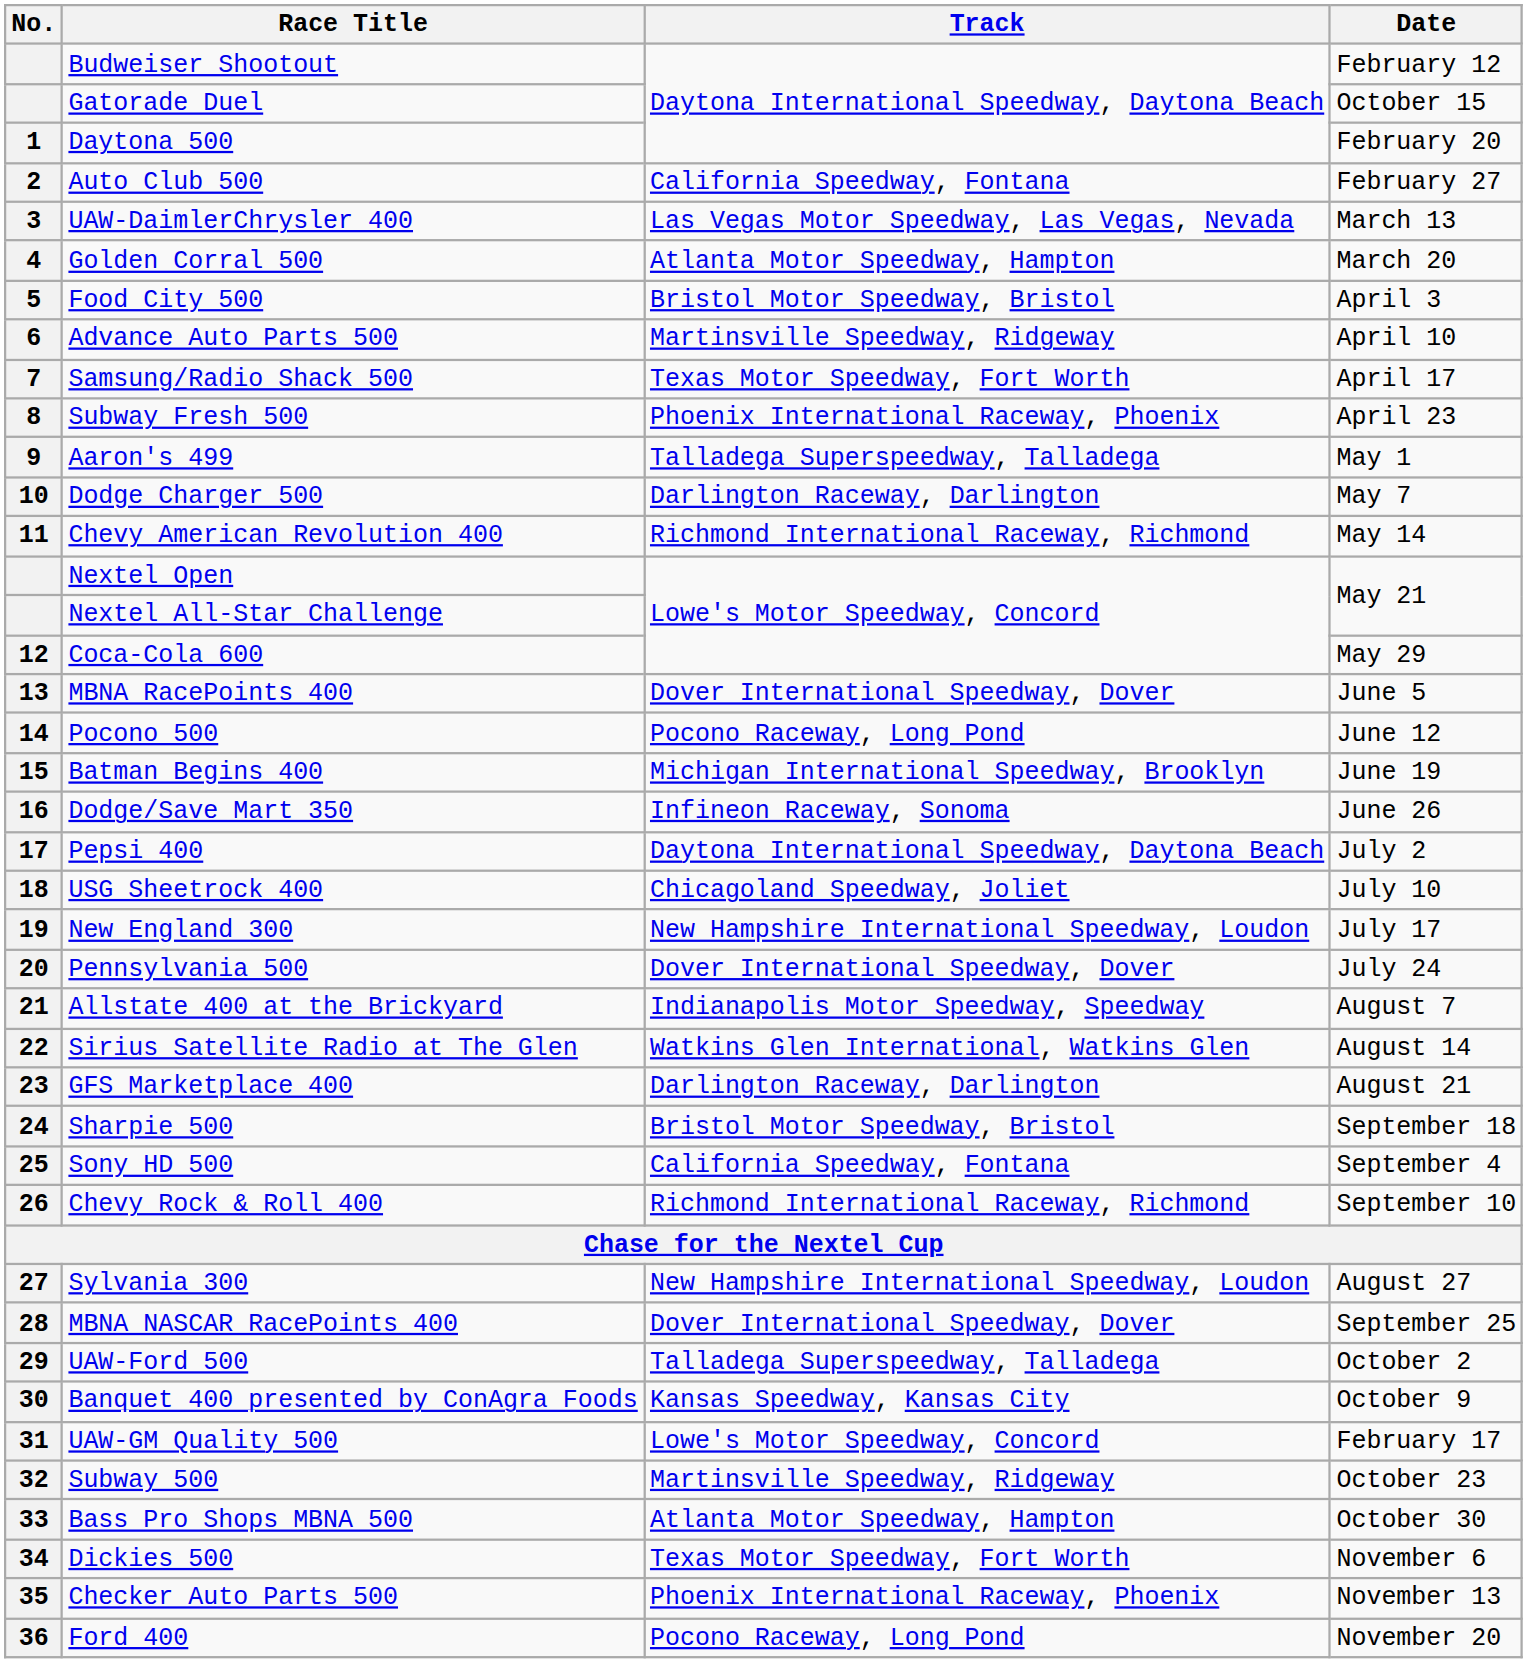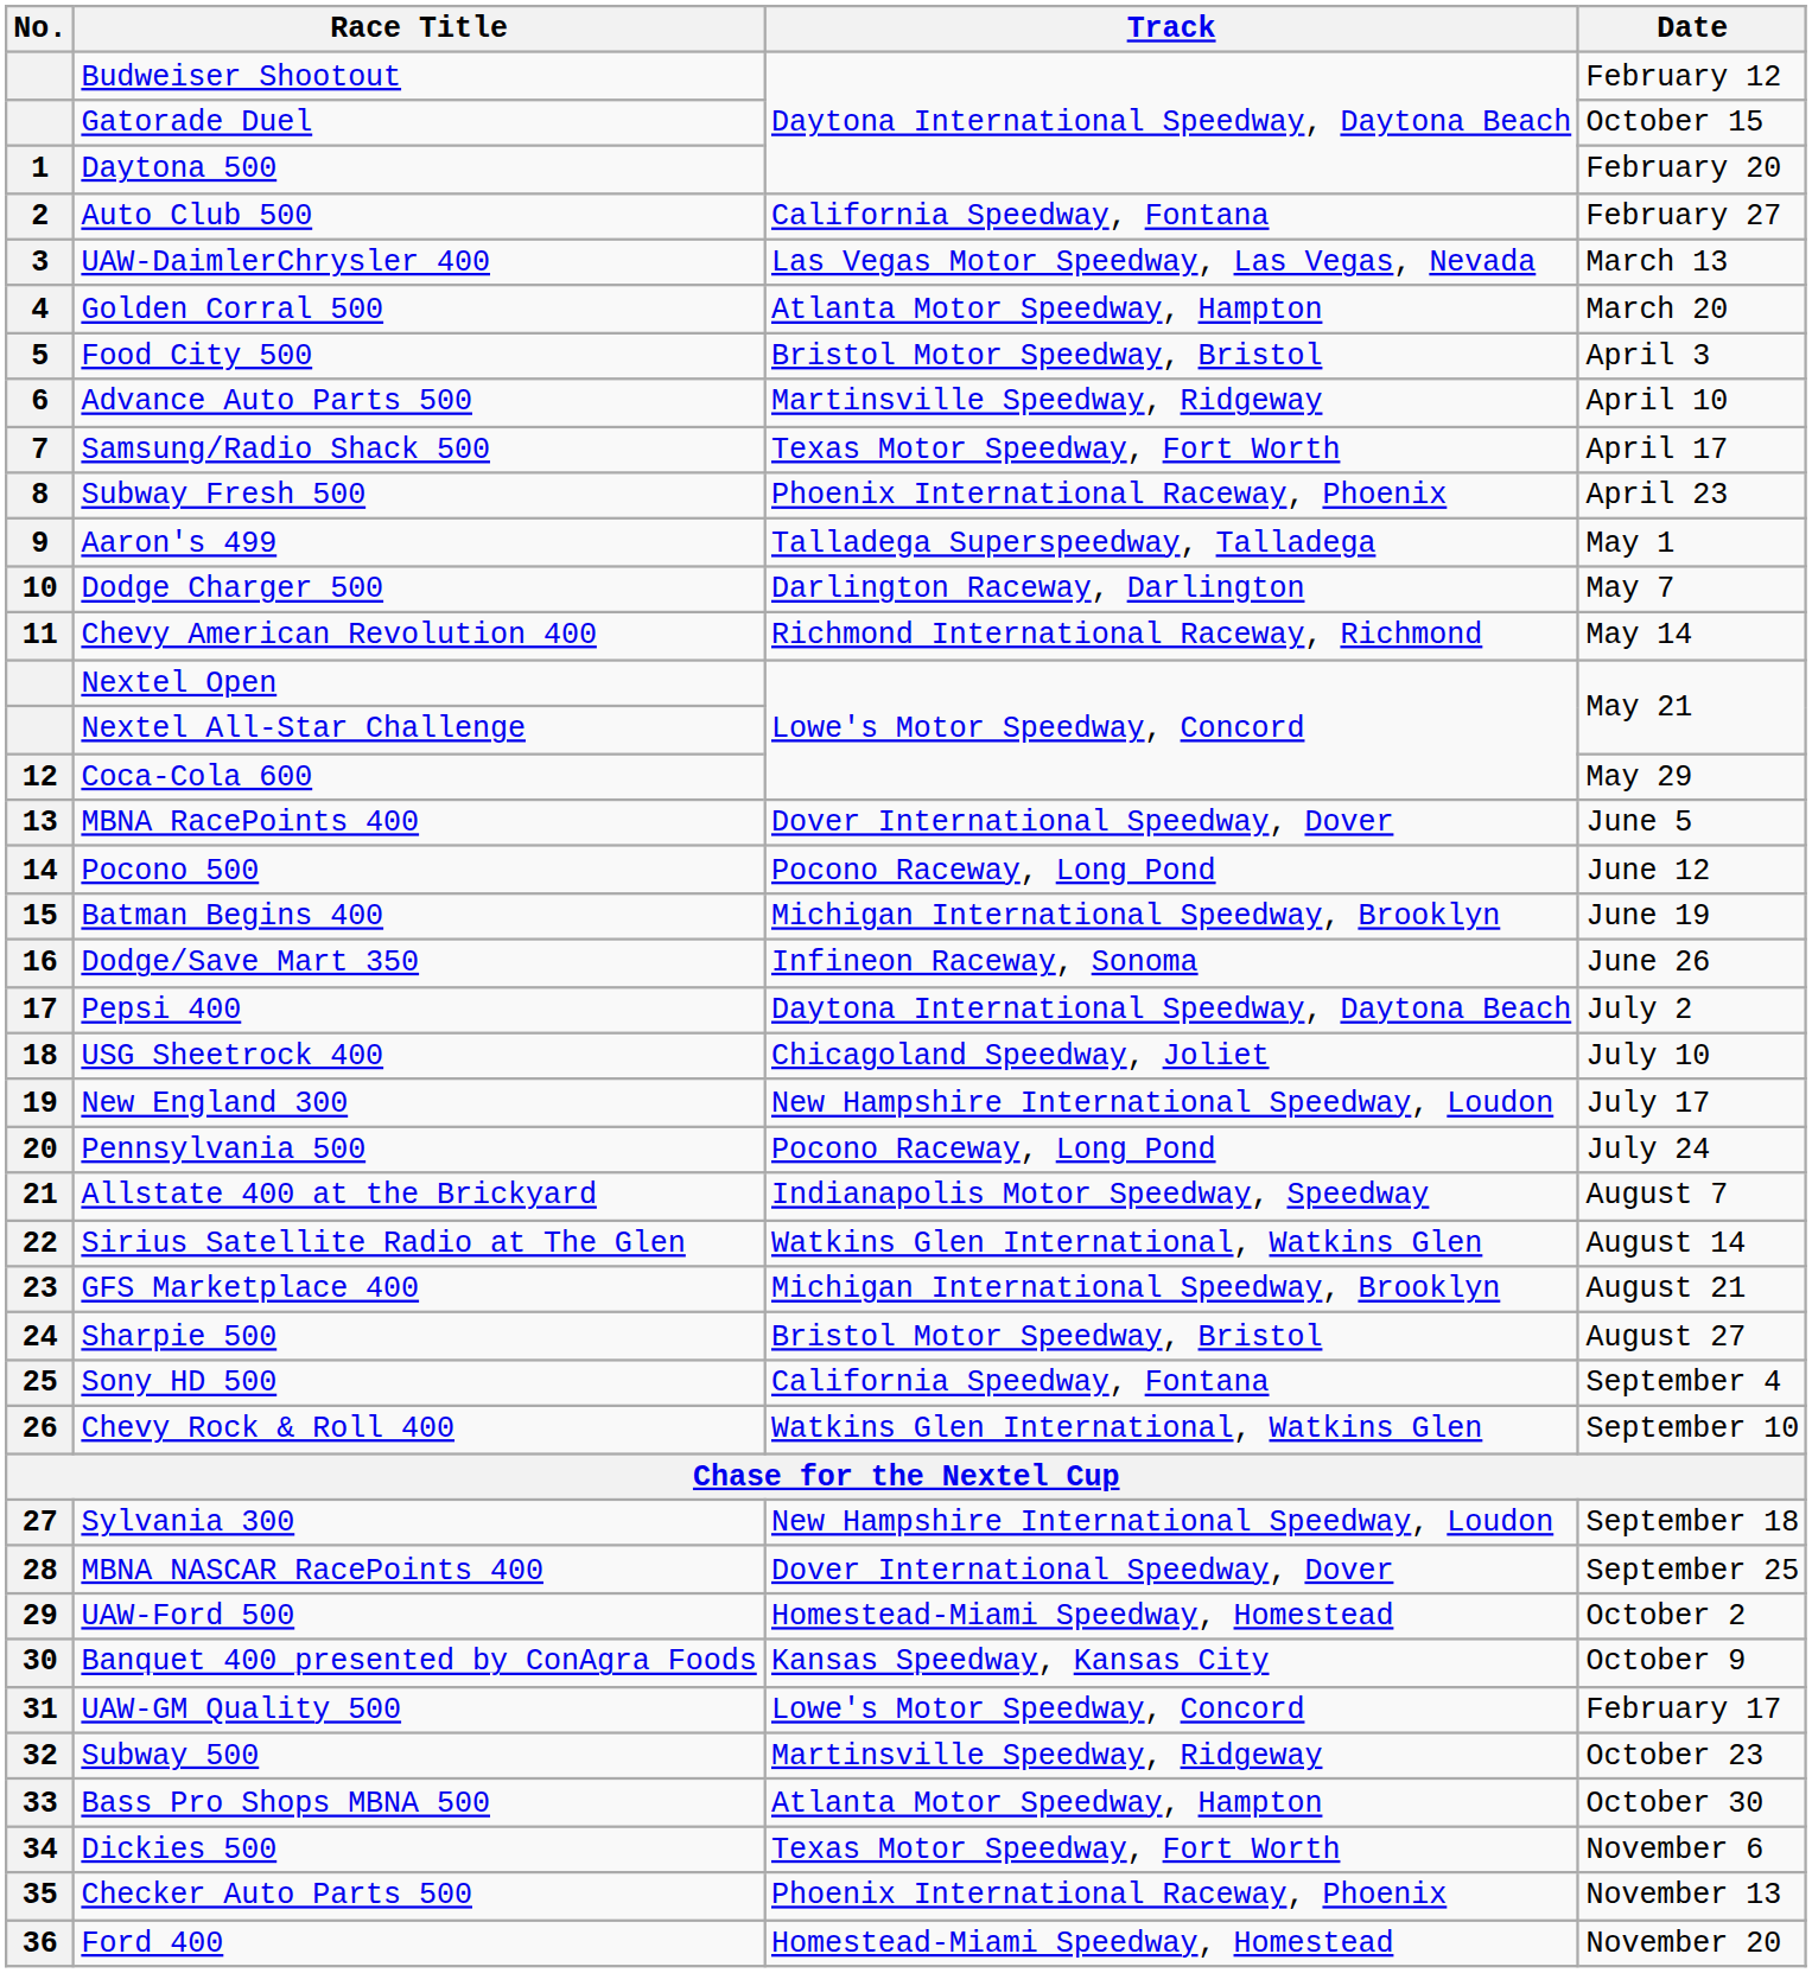Pennsylvania 500 | Track: Dover International Speedway, Dover -> Pocono Raceway, Long Pond
GFS Marketplace 400 | Track: Darlington Raceway, Darlington -> Michigan International Speedway, Brooklyn
Sharpie 500 | Date: September 18 -> August 27
Chevy Rock & Roll 400 | Track: Richmond International Raceway, Richmond -> Watkins Glen International, Watkins Glen
Sylvania 300 | Date: August 27 -> September 18
UAW-Ford 500 | Track: Talladega Superspeedway, Talladega -> Homestead-Miami Speedway, Homestead
Ford 400 | Track: Pocono Raceway, Long Pond -> Homestead-Miami Speedway, Homestead
